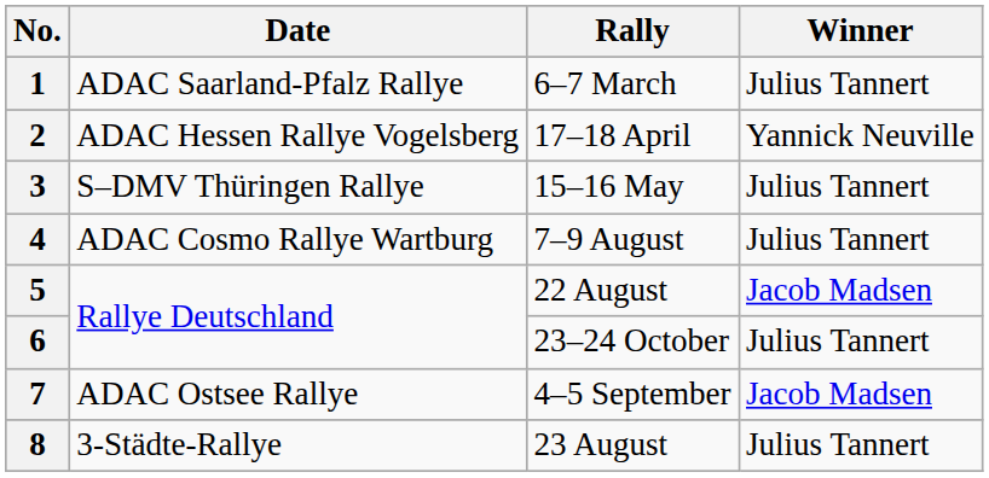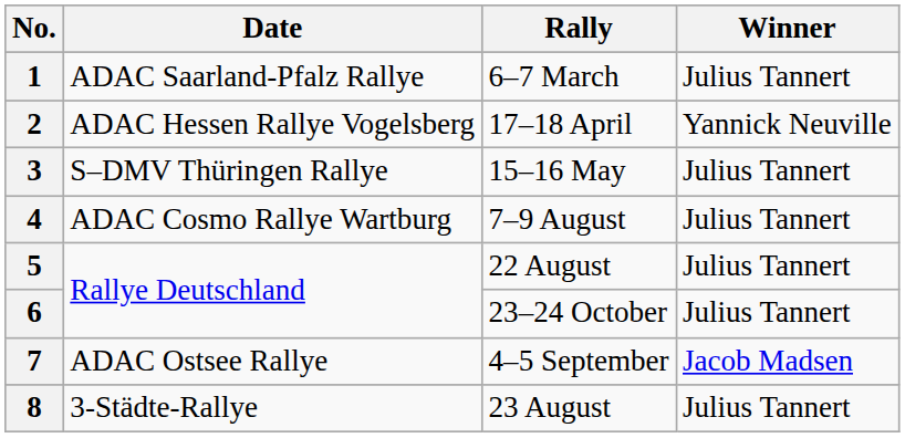5 | Winner: Jacob Madsen -> Julius Tannert
